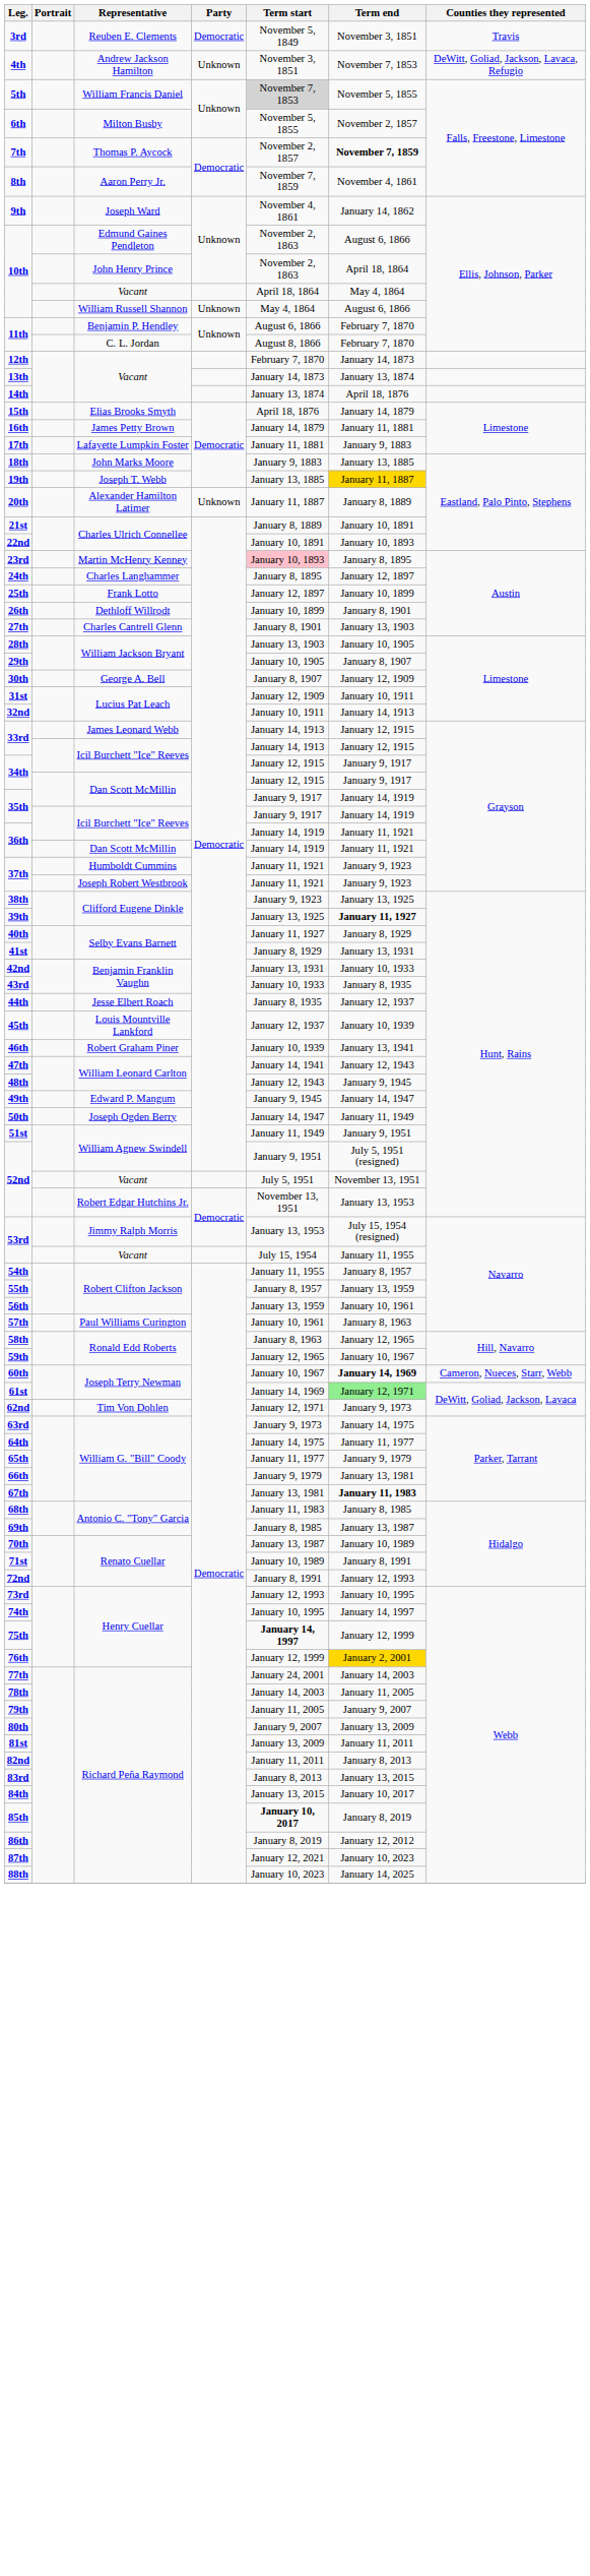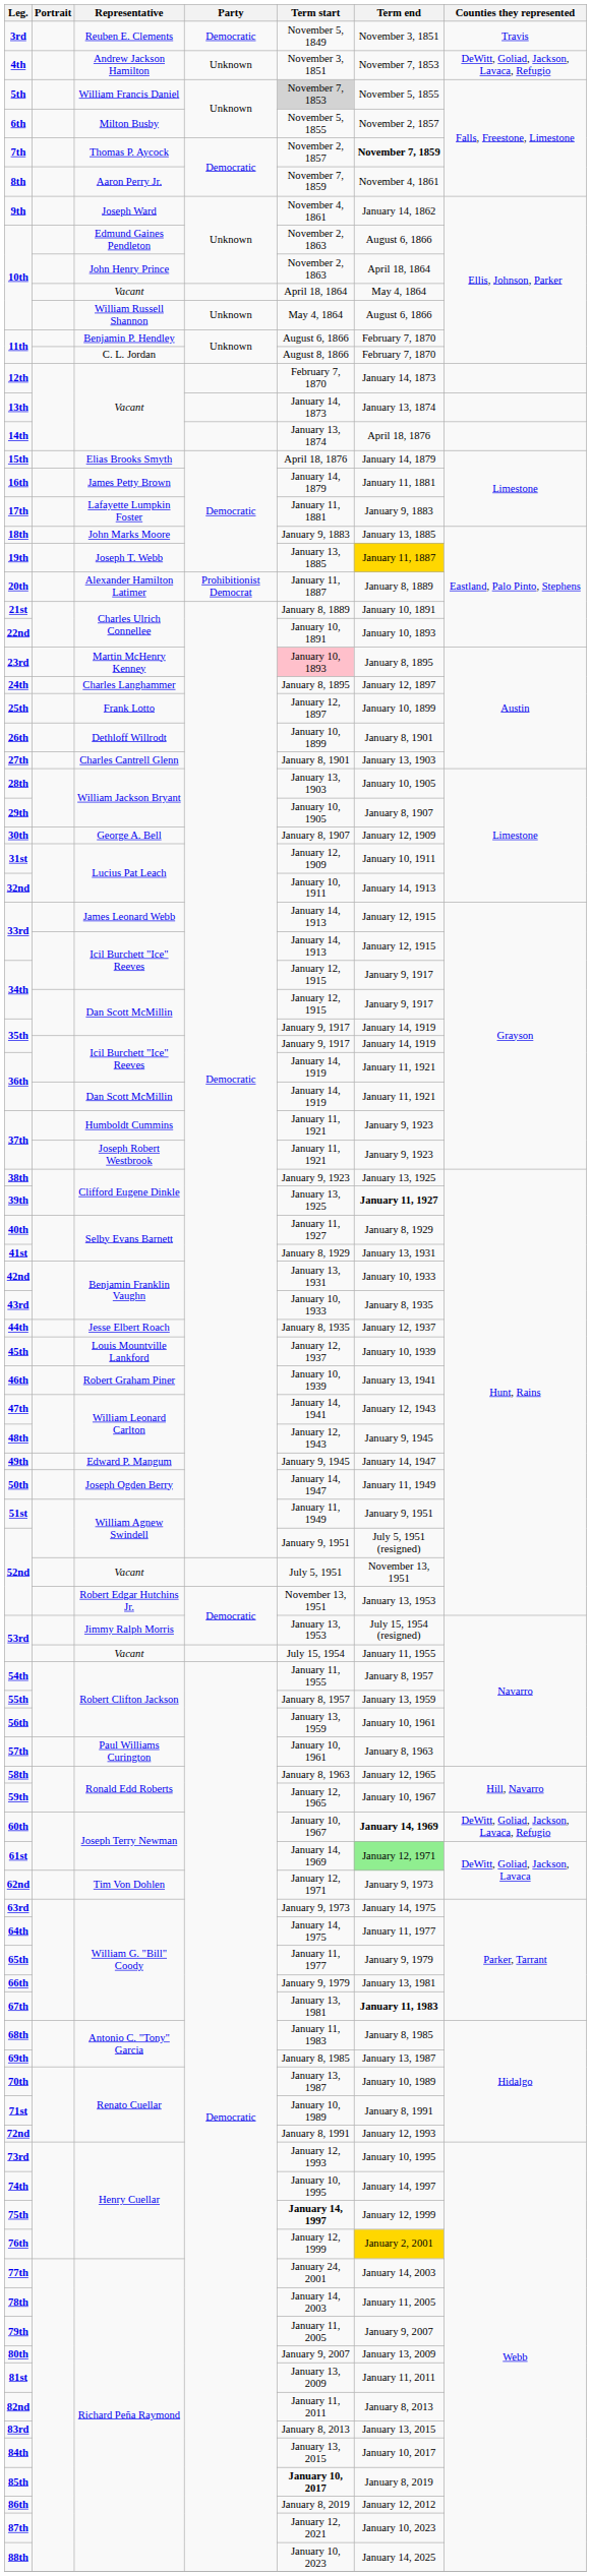20th | Party: Unknown -> Prohibitionist Democrat
60th | Counties they represented: Cameron, Nueces, Starr, Webb -> DeWitt, Goliad, Jackson, Lavaca, Refugio
